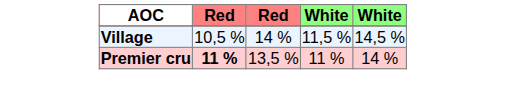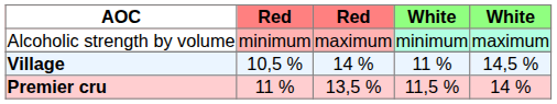+ row: Alcoholic strength by volume | minimum | maximum | minimum | maximum
Village | column 4: 11,5 % -> 11 %
Premier cru | column 2: bold -> normal
Premier cru | column 4: 11 % -> 11,5 %
